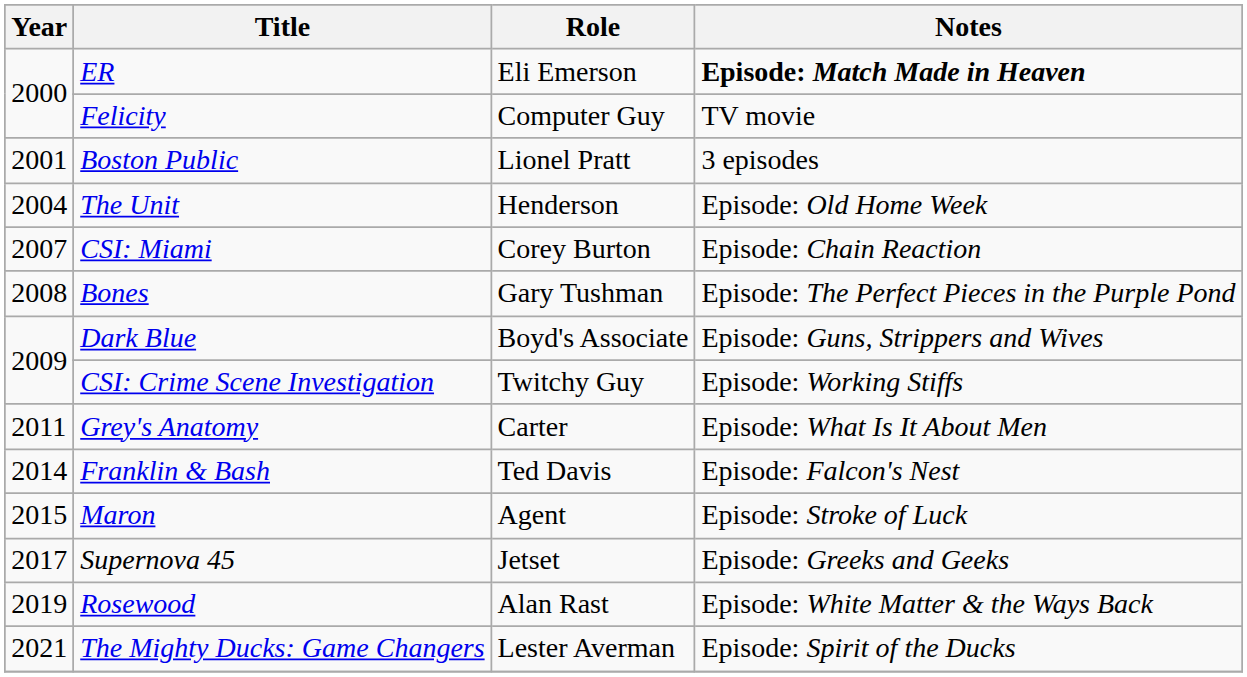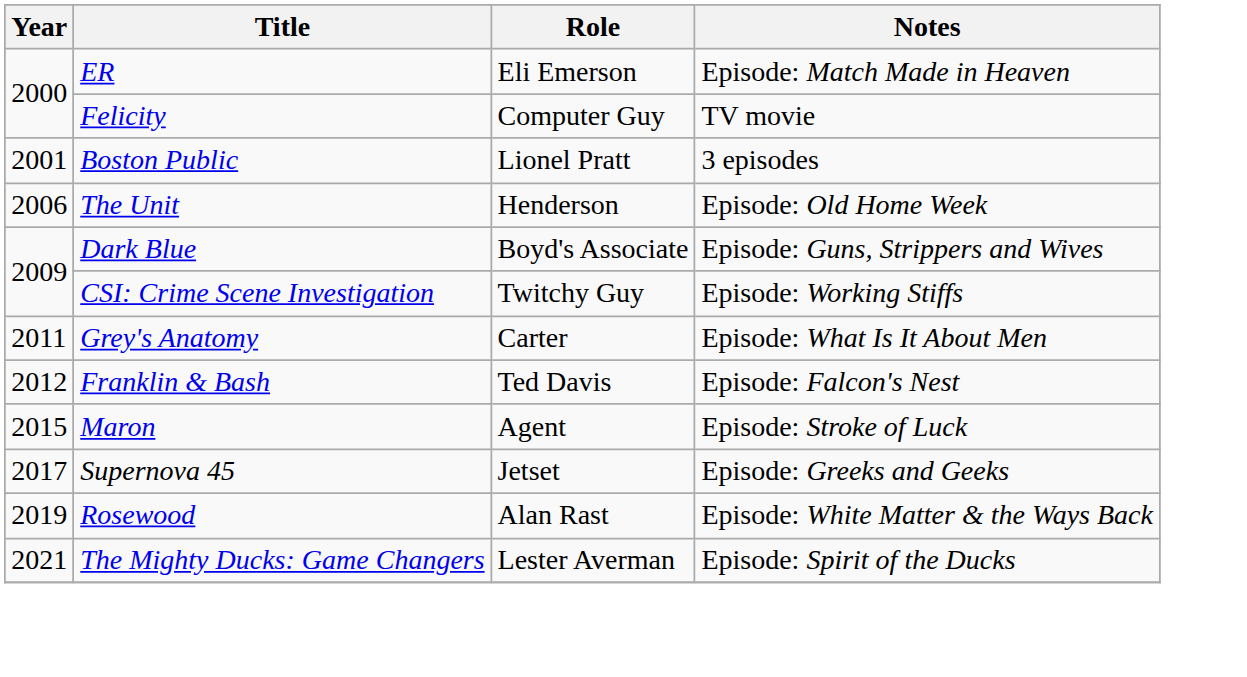ER | Notes: bold -> normal
The Unit | Year: 2004 -> 2006
- row: 2007 | CSI: Miami | Corey Burton | Episode: Chain Reaction
- row: 2008 | Bones | Gary Tushman | Episode: The Perfect Pieces in the Purple Pond
Franklin & Bash | Year: 2014 -> 2012
